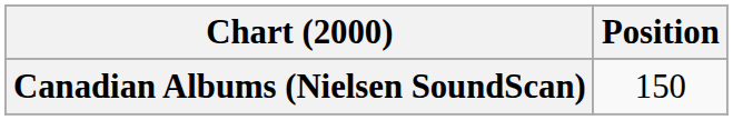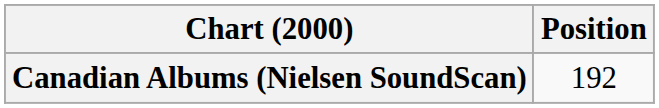Canadian Albums (Nielsen SoundScan) | Position: 150 -> 192
